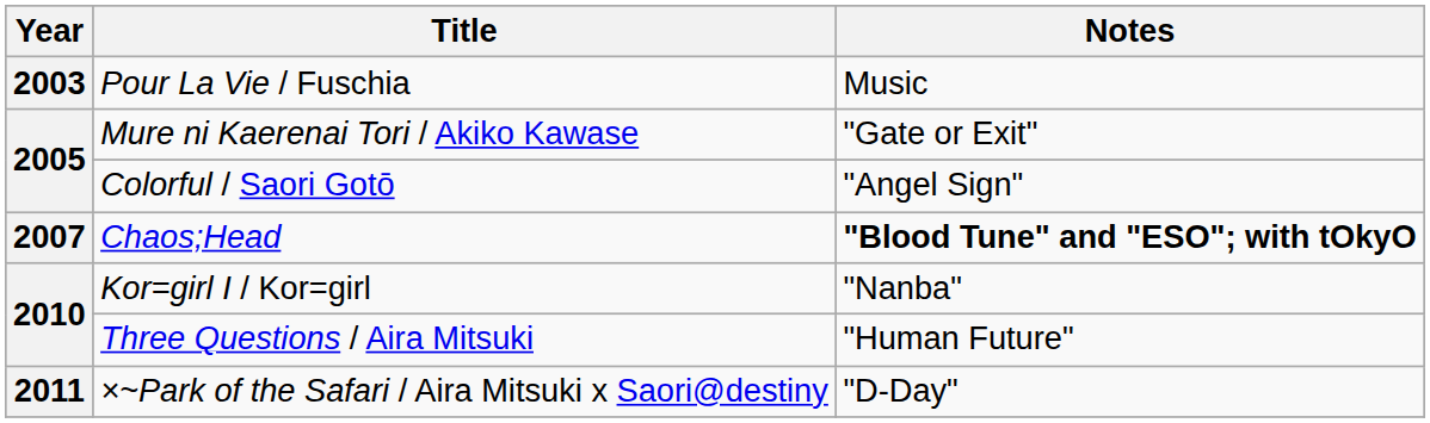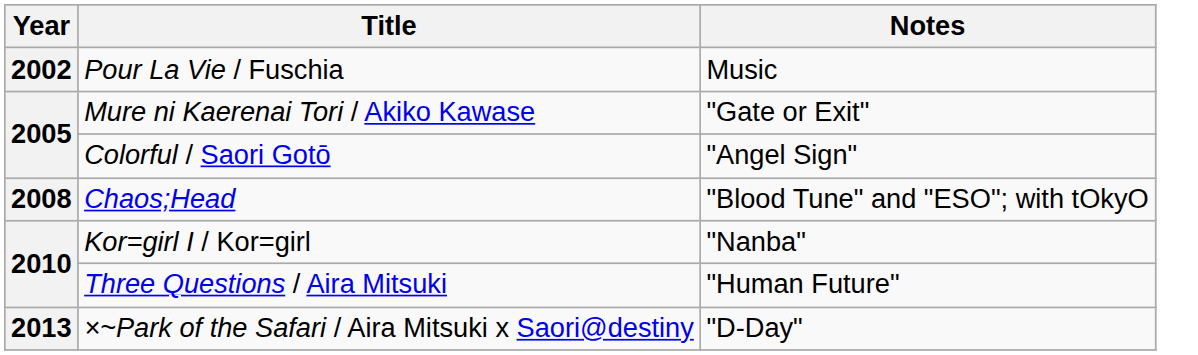Pour La Vie / Fuschia | Year: 2003 -> 2002
Chaos;Head | Year: 2007 -> 2008
Chaos;Head | Notes: bold -> normal
×~Park of the Safari / Aira Mitsuki x Saori@destiny | Year: 2011 -> 2013
